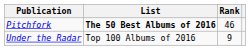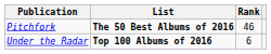Under the Radar | List: normal -> bold
Under the Radar | Rank: 9 -> 6
